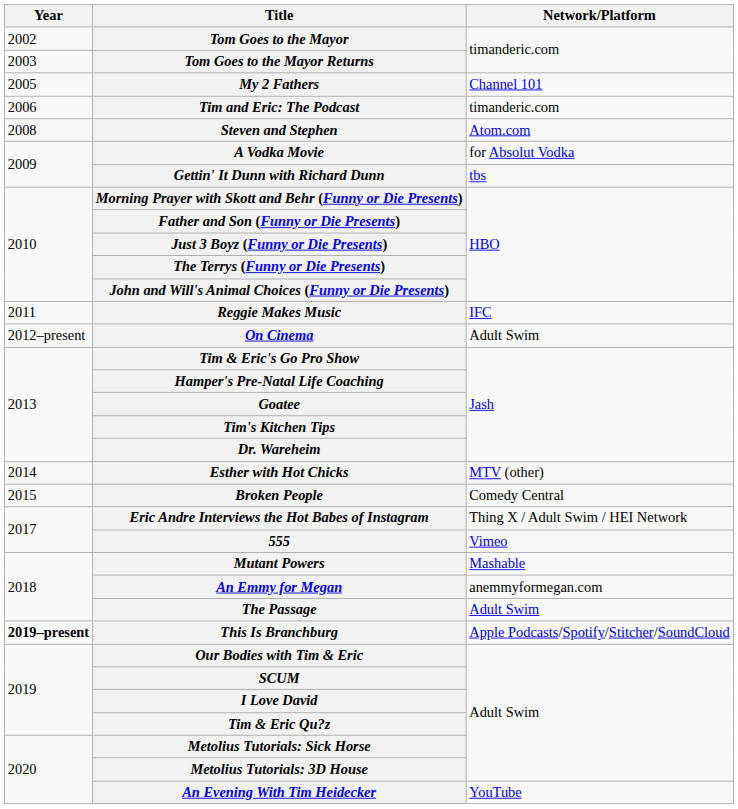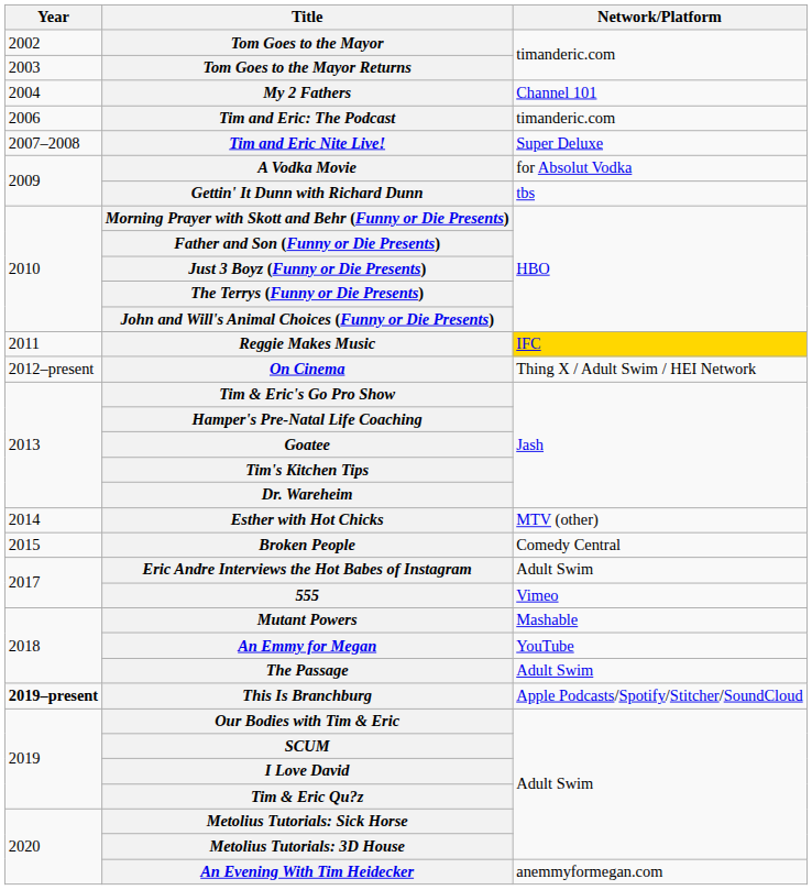My 2 Fathers | Year: 2005 -> 2004
+ row: 2007–2008 | Tim and Eric Nite Live! | Super Deluxe
- row: 2008 | Steven and Stephen | Atom.com
Reggie Makes Music | Network/Platform: no background -> gold background
On Cinema | Network/Platform: Adult Swim -> Thing X / Adult Swim / HEI Network
Eric Andre Interviews the Hot Babes of Instagram | Network/Platform: Thing X / Adult Swim / HEI Network -> Adult Swim
An Emmy for Megan | Network/Platform: anemmyformegan.com -> YouTube
An Evening With Tim Heidecker | Network/Platform: YouTube -> anemmyformegan.com
